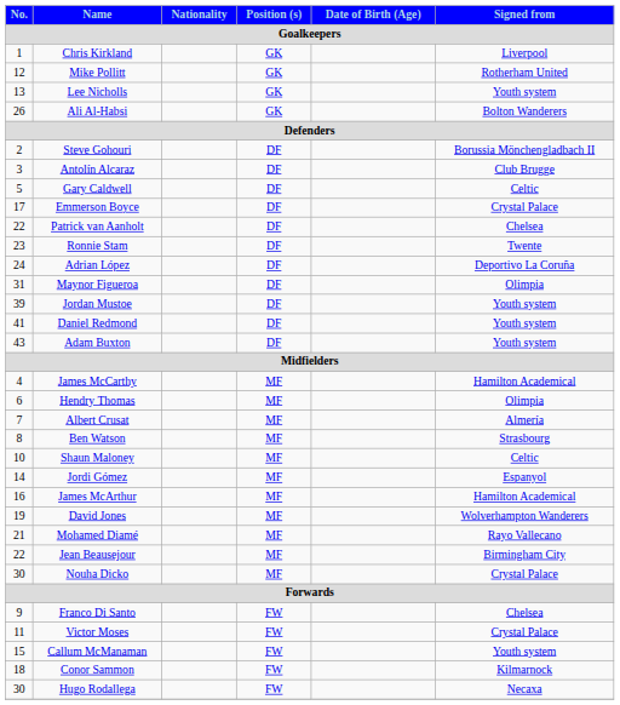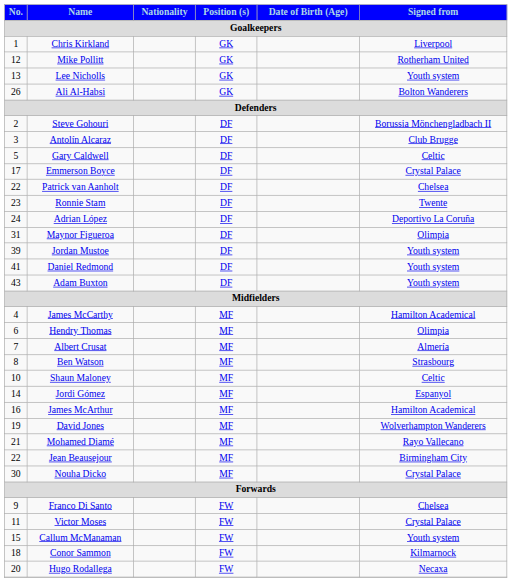Hugo Rodallega | No.: 30 -> 20
